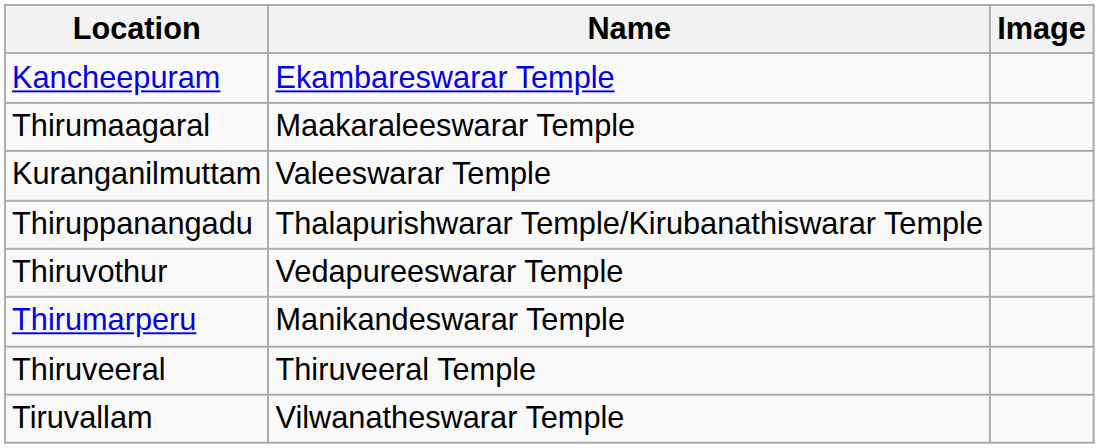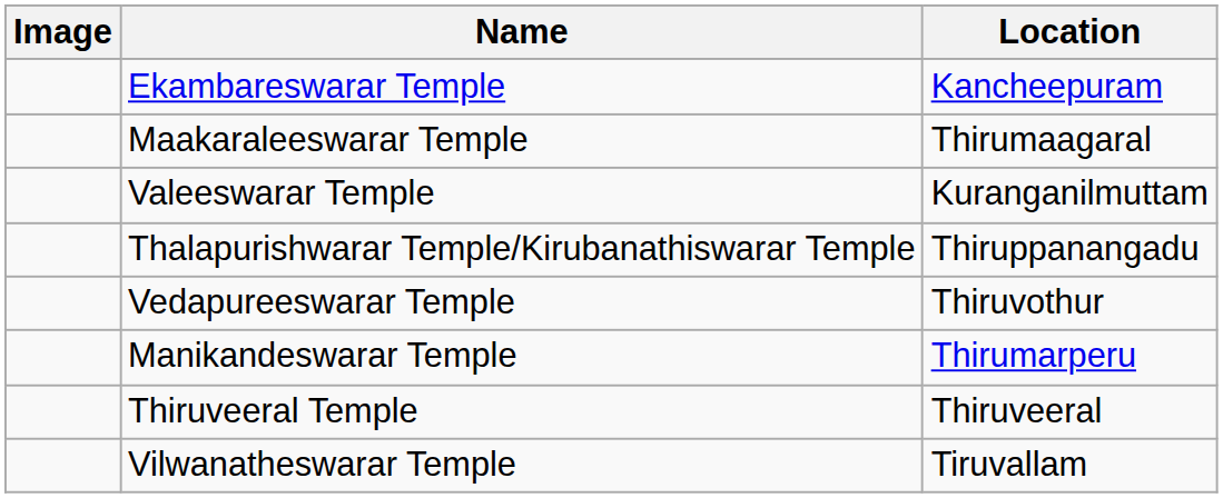columns swapped: Image <-> Location
